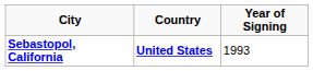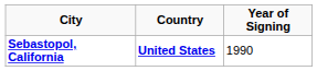Sebastopol, California | Year of Signing: 1993 -> 1990
